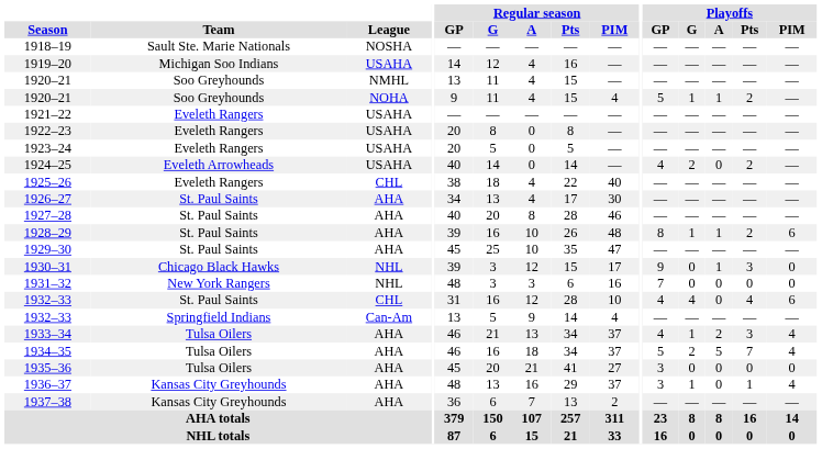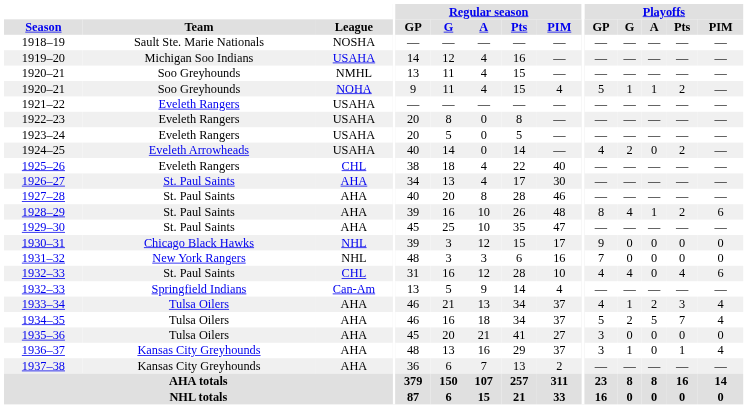1928–29 | Playoffs / G: 1 -> 4
1930–31 | Playoffs / A: 1 -> 0
1930–31 | Playoffs / Pts: 3 -> 0
